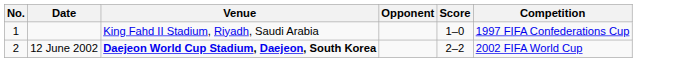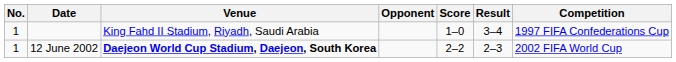+ column: Result | 3–4 | 2–3
12 June 2002 | No.: 2 -> 1
